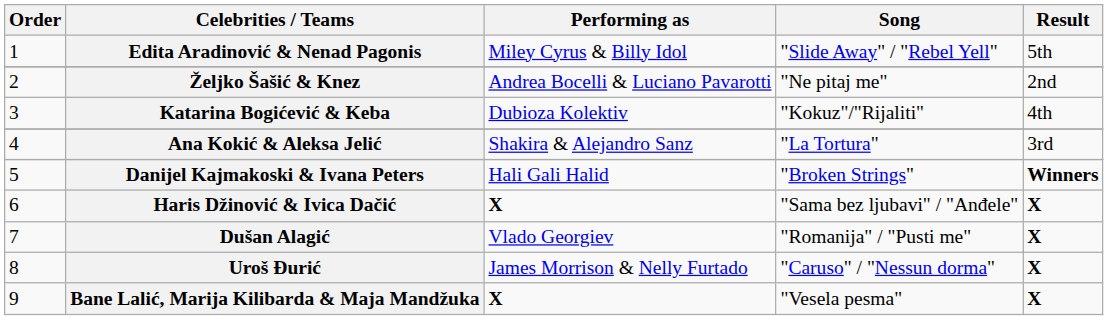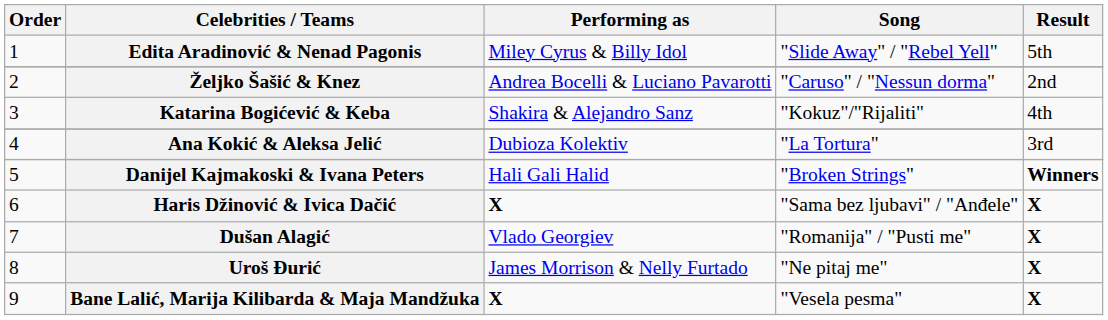Željko Šašić & Knez | Song: "Ne pitaj me" -> "Caruso" / "Nessun dorma"
Katarina Bogićević & Keba | Performing as: Dubioza Kolektiv -> Shakira & Alejandro Sanz
Ana Kokić & Aleksa Jelić | Performing as: Shakira & Alejandro Sanz -> Dubioza Kolektiv
Uroš Đurić | Song: "Caruso" / "Nessun dorma" -> "Ne pitaj me"
